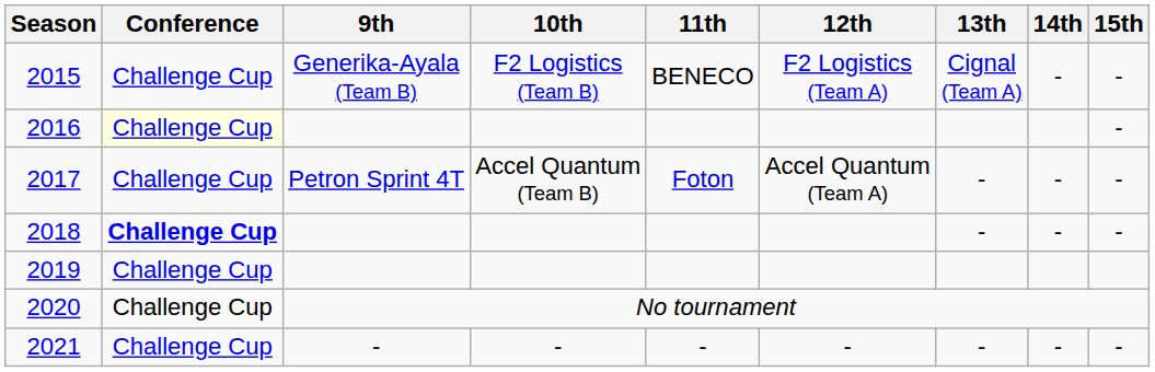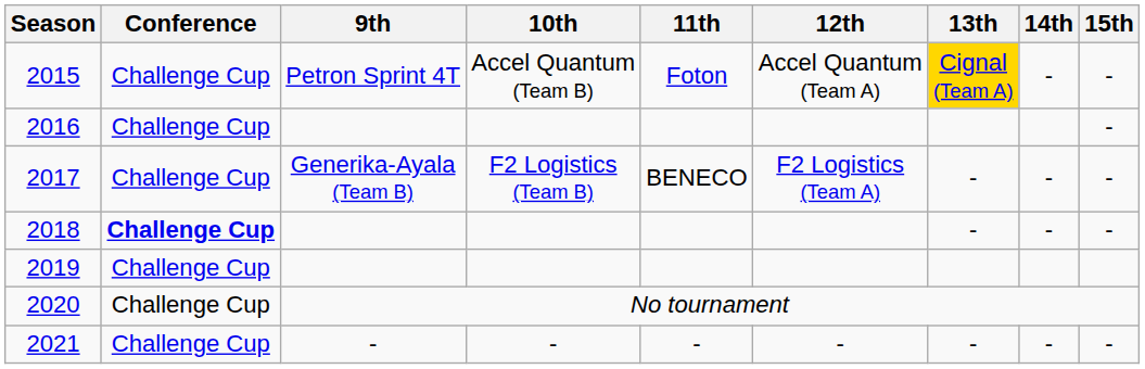2015 | 9th: Generika-Ayala (Team B) -> Petron Sprint 4T
2015 | 10th: F2 Logistics (Team B) -> Accel Quantum (Team B)
2015 | 11th: BENECO -> Foton
2015 | 12th: F2 Logistics (Team A) -> Accel Quantum (Team A)
2015 | 13th: no background -> gold background
2016 | Conference: lightyellow background -> no background
2017 | 9th: Petron Sprint 4T -> Generika-Ayala (Team B)
2017 | 10th: Accel Quantum (Team B) -> F2 Logistics (Team B)
2017 | 11th: Foton -> BENECO
2017 | 12th: Accel Quantum (Team A) -> F2 Logistics (Team A)
